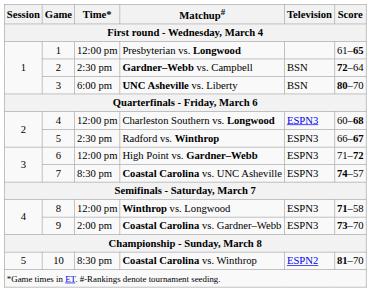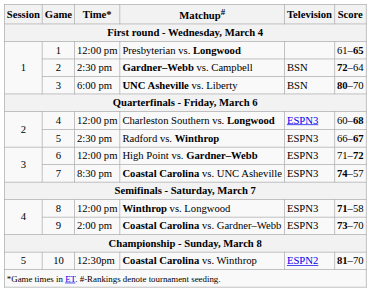Coastal Carolina vs. Winthrop | Time*: 8:30 pm -> 12:30pm
